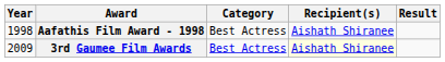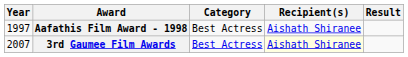Aafathis Film Award - 1998 | Year: 1998 -> 1997
3rd Gaumee Film Awards | Year: 2009 -> 2007
